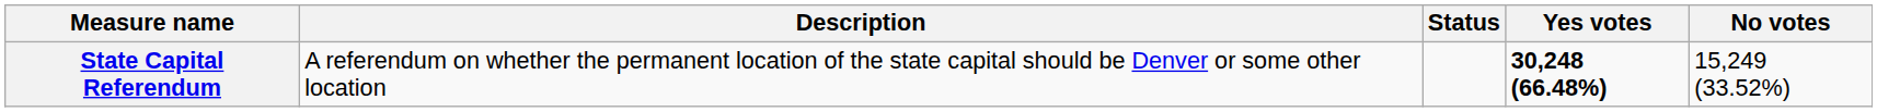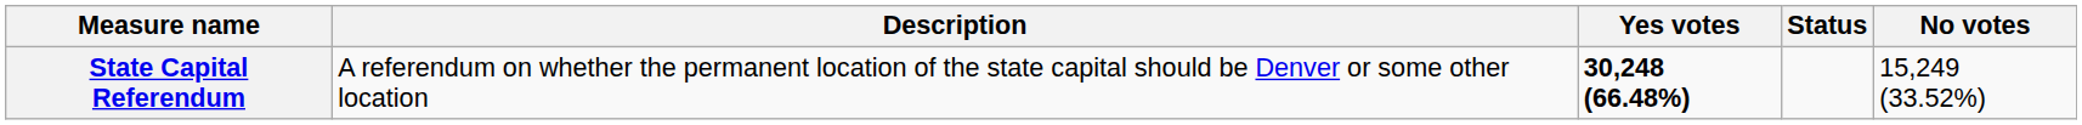columns swapped: Status <-> Yes votes
